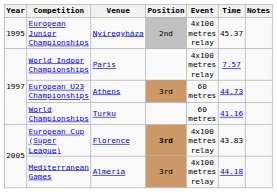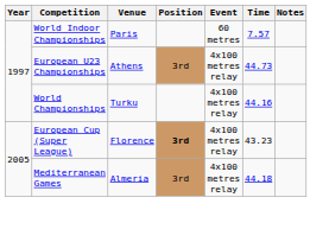- row: 1995 | European Junior Championships | Nyíregyháza | 2nd | 4x100 metres relay | 45.37
World Indoor Championships | Event: 4x100 metres relay -> 60 metres
European U23 Championships | Event: 60 metres -> 4x100 metres relay
World Championships | Event: 60 metres -> 4x100 metres relay
World Championships | Time: 41.16 -> 44.16
European Cup (Super League) | Time: 43.83 -> 43.23
